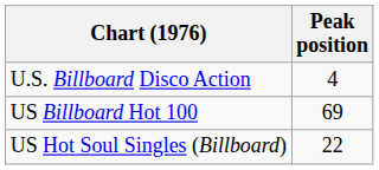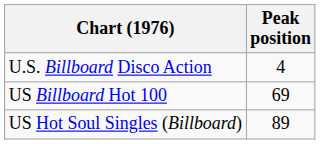US Hot Soul Singles (Billboard) | Peak position: 22 -> 89
